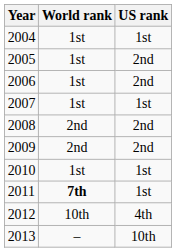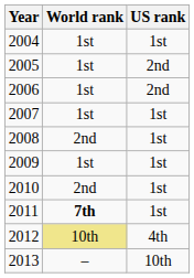2008 | US rank: 2nd -> 1st
2009 | World rank: 2nd -> 1st
2009 | US rank: 2nd -> 1st
2010 | World rank: 1st -> 2nd
2012 | World rank: no background -> khaki background
